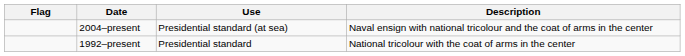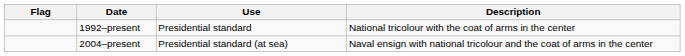rows swapped: 1992–present <-> 2004–present
